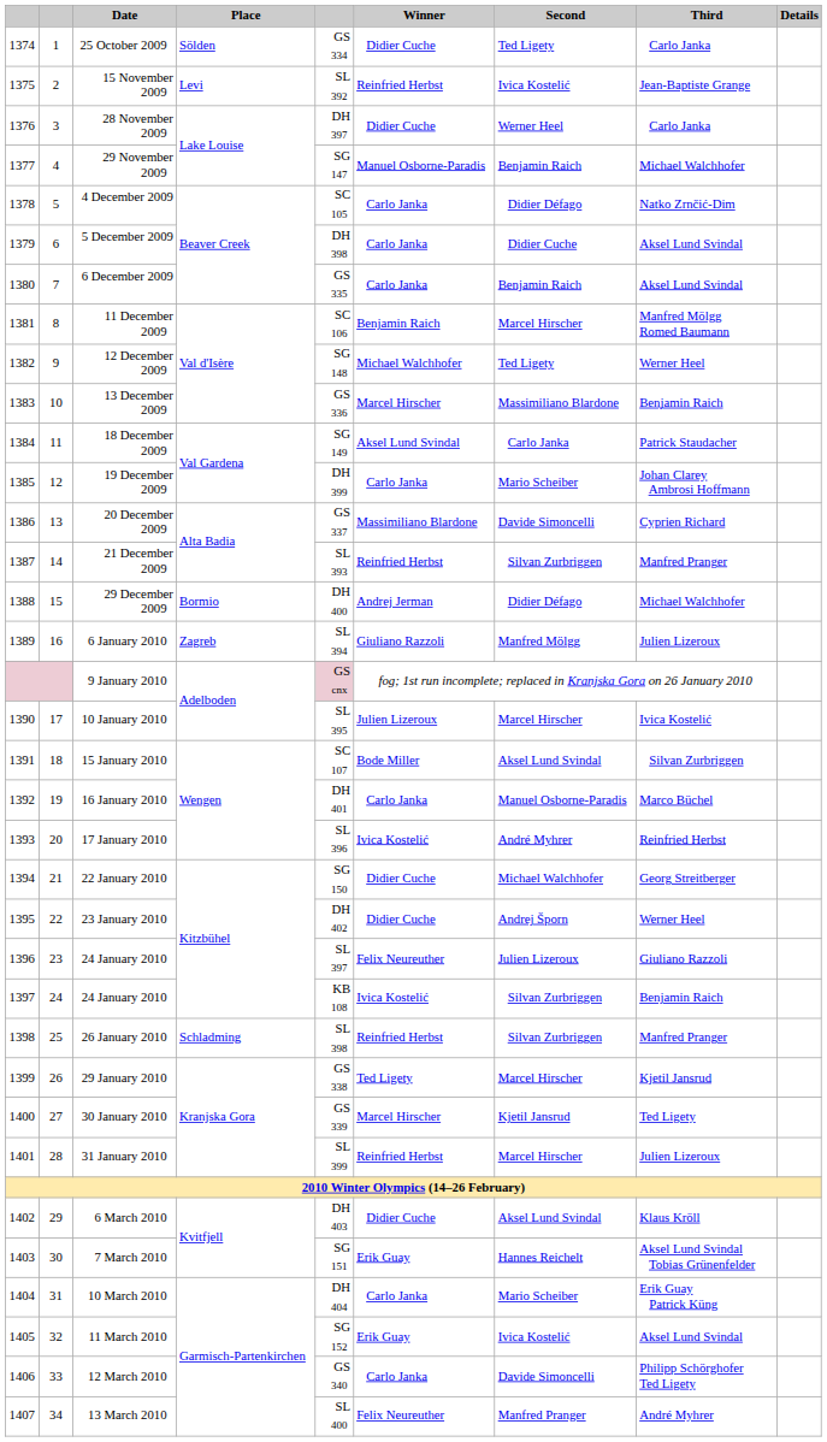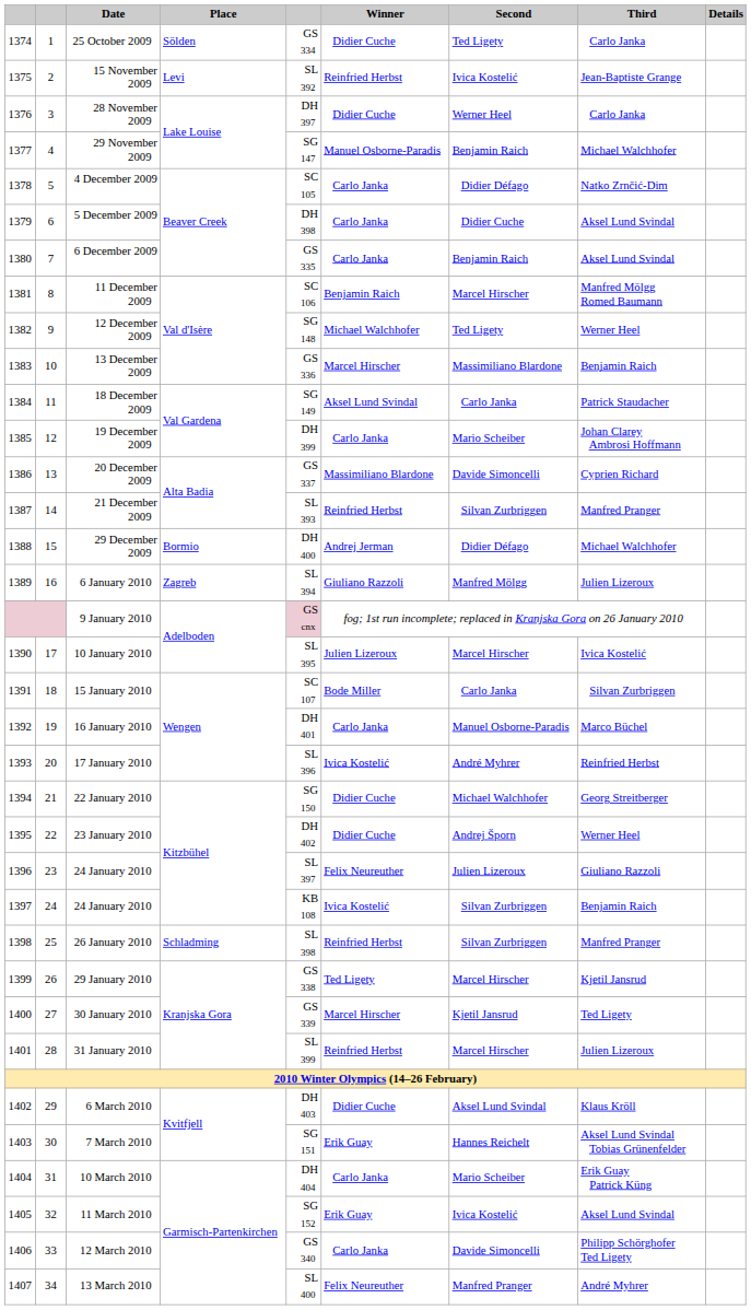15 January 2010 | Second: Aksel Lund Svindal -> Carlo Janka
